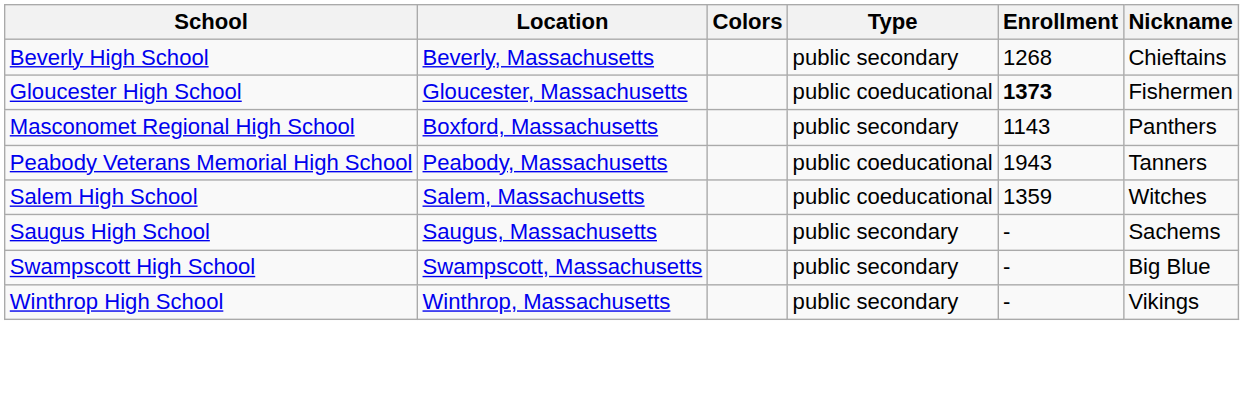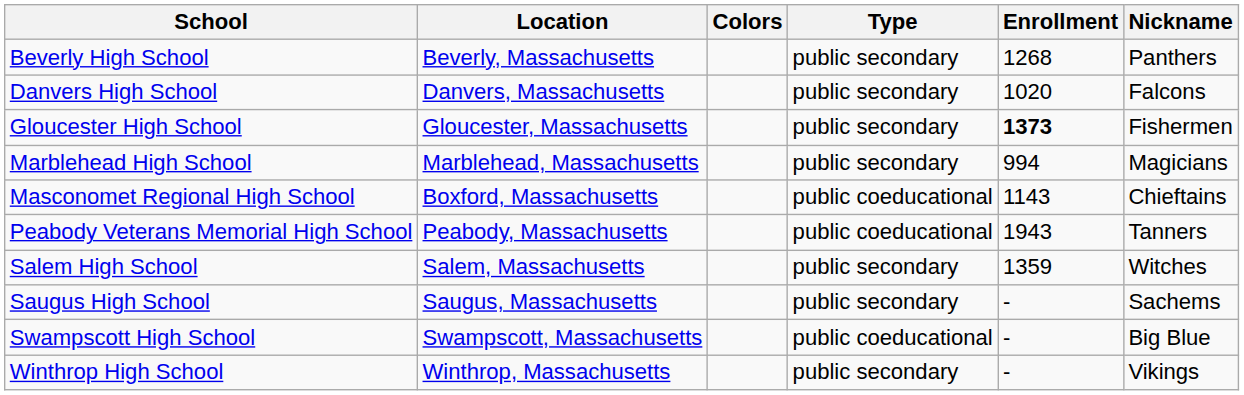Beverly High School | Nickname: Chieftains -> Panthers
+ row: Danvers High School | Danvers, Massachusetts | public secondary | 1020 | Falcons
Gloucester High School | Type: public coeducational -> public secondary
+ row: Marblehead High School | Marblehead, Massachusetts | public secondary | 994 | Magicians
Masconomet Regional High School | Type: public secondary -> public coeducational
Masconomet Regional High School | Nickname: Panthers -> Chieftains
Salem High School | Type: public coeducational -> public secondary
Swampscott High School | Type: public secondary -> public coeducational
